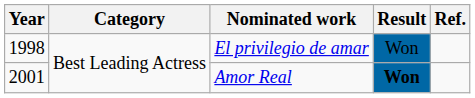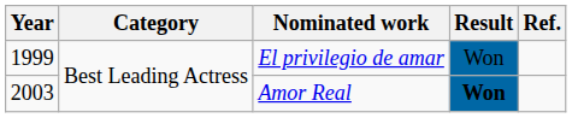El privilegio de amar | Year: 1998 -> 1999
Amor Real | Year: 2001 -> 2003
